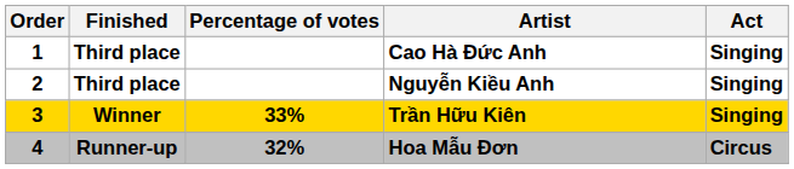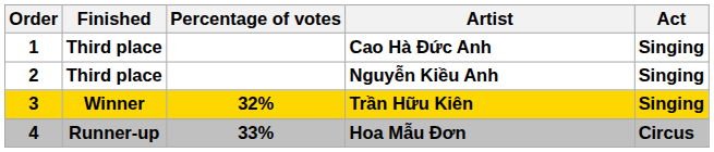Trần Hữu Kiên | Percentage of votes: 33% -> 32%
Hoa Mẫu Đơn | Percentage of votes: 32% -> 33%
